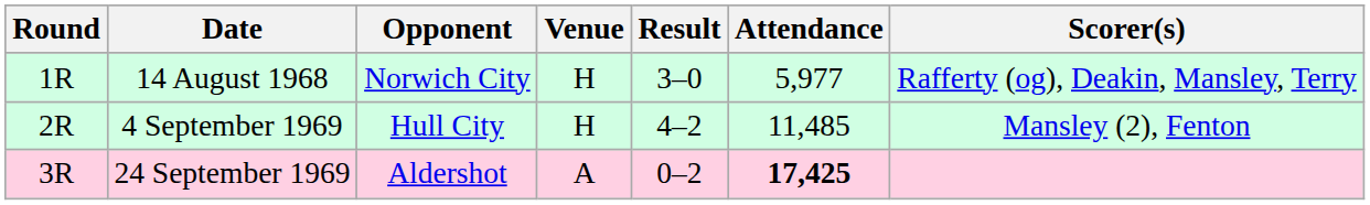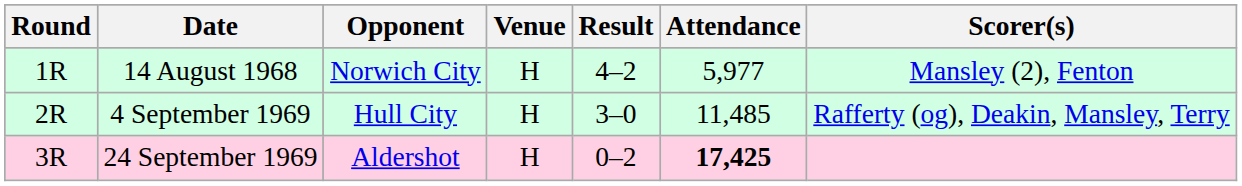14 August 1968 | Result: 3–0 -> 4–2
14 August 1968 | Scorer(s): Rafferty (og), Deakin, Mansley, Terry -> Mansley (2), Fenton
4 September 1969 | Result: 4–2 -> 3–0
4 September 1969 | Scorer(s): Mansley (2), Fenton -> Rafferty (og), Deakin, Mansley, Terry
24 September 1969 | Venue: A -> H
